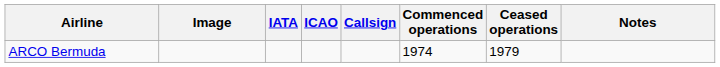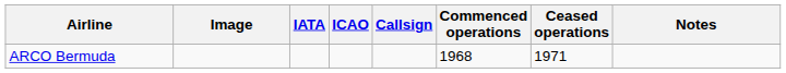ARCO Bermuda | Commenced operations: 1974 -> 1968
ARCO Bermuda | Ceased operations: 1979 -> 1971
